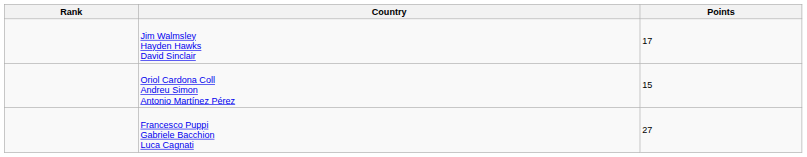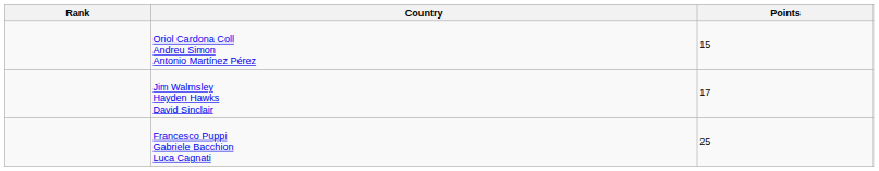rows swapped: Oriol Cardona Coll Andreu Simon Antonio Martínez Pérez <-> Jim Walmsley Hayden Hawks David Sinclair
Francesco Puppi Gabriele Bacchion Luca Cagnati | Points: 27 -> 25
